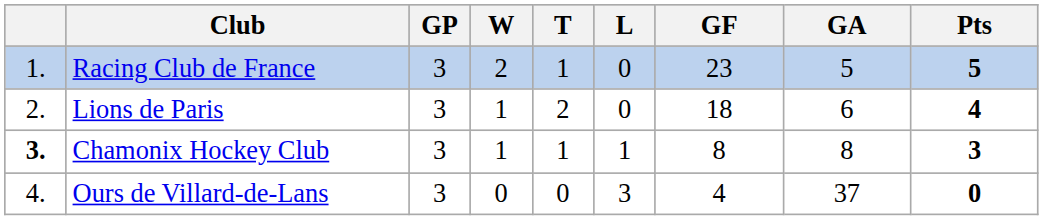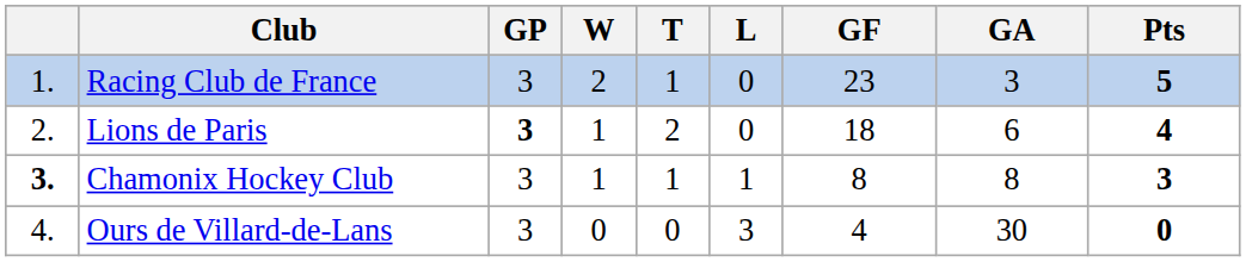Racing Club de France | GA: 5 -> 3
Lions de Paris | GP: normal -> bold
Ours de Villard-de-Lans | GA: 37 -> 30
